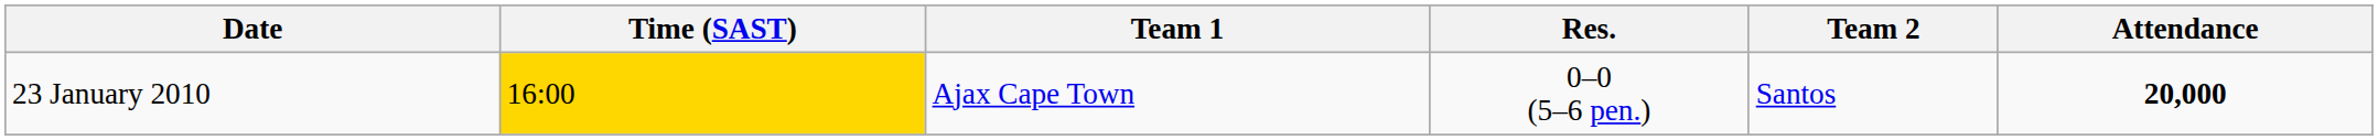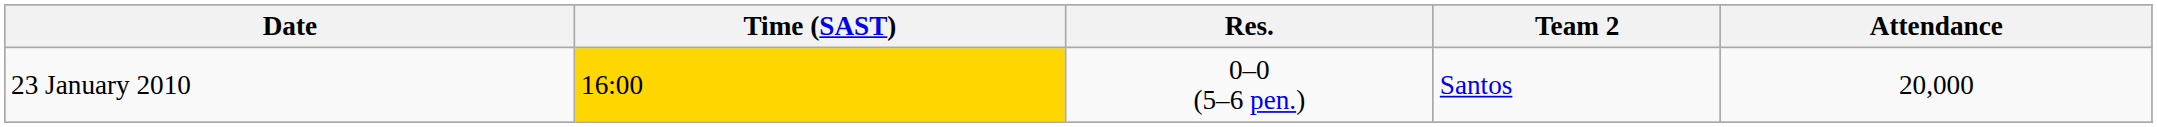- column: Team 1 | Ajax Cape Town
23 January 2010 | Attendance: bold -> normal
